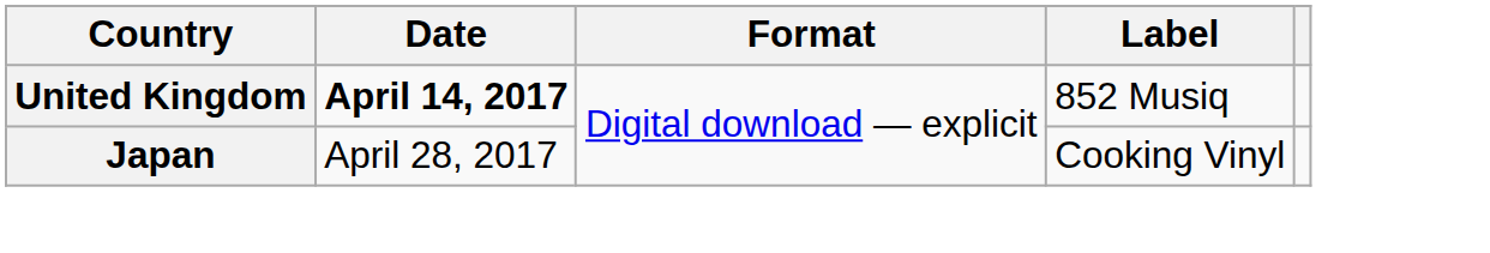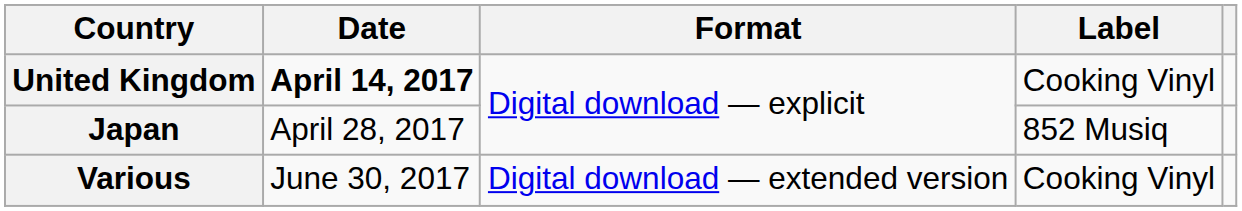United Kingdom | Label: 852 Musiq -> Cooking Vinyl
Japan | Label: Cooking Vinyl -> 852 Musiq
+ row: Various | June 30, 2017 | Digital download — extended version | Cooking Vinyl
